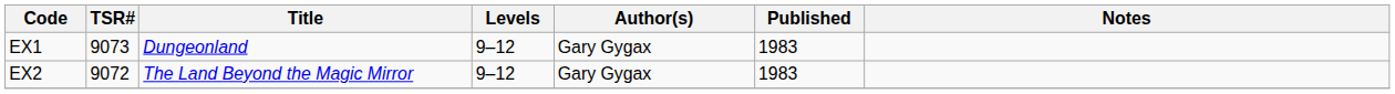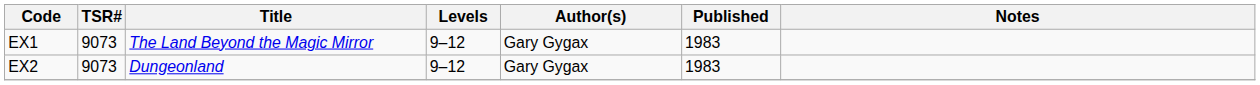EX1 | Title: Dungeonland -> The Land Beyond the Magic Mirror
EX2 | TSR#: 9072 -> 9073
EX2 | Title: The Land Beyond the Magic Mirror -> Dungeonland
